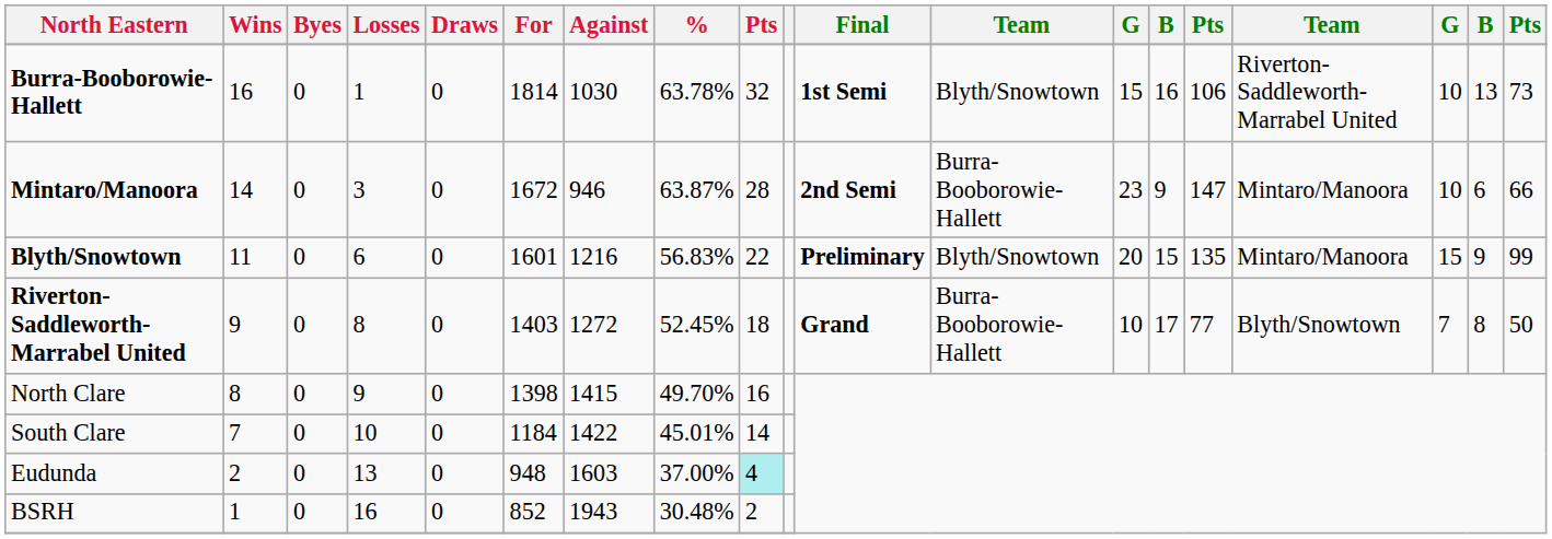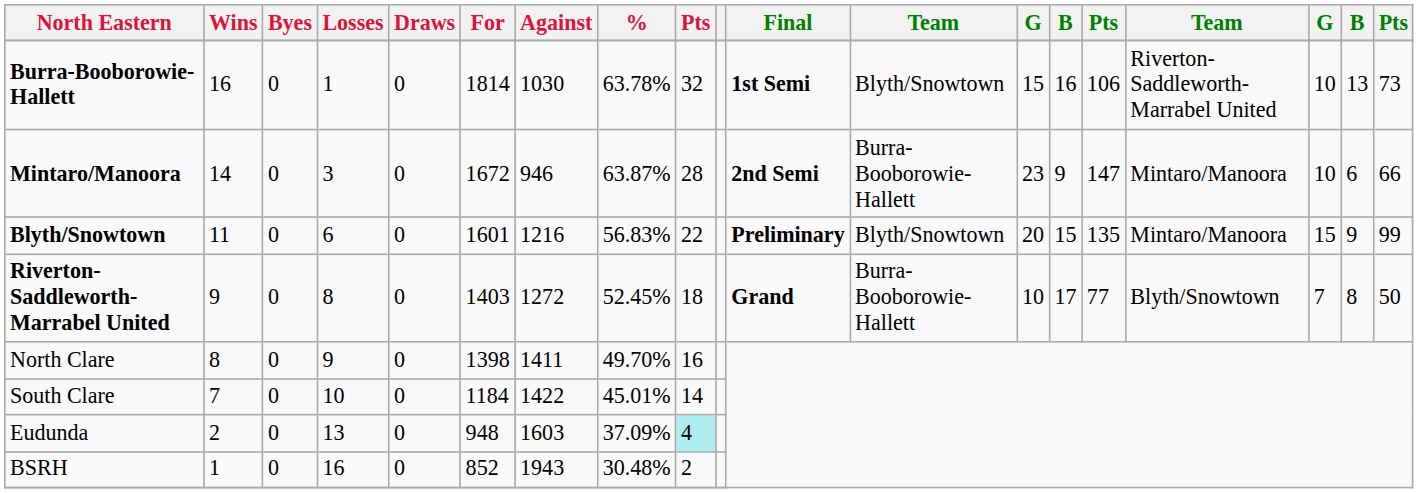North Clare | Against: 1415 -> 1411
Eudunda | %: 37.00% -> 37.09%
